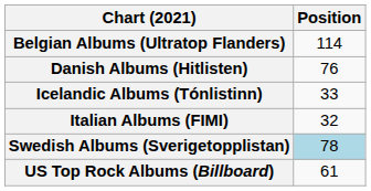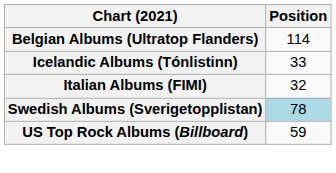- row: Danish Albums (Hitlisten) | 76
US Top Rock Albums (Billboard) | Position: 61 -> 59
